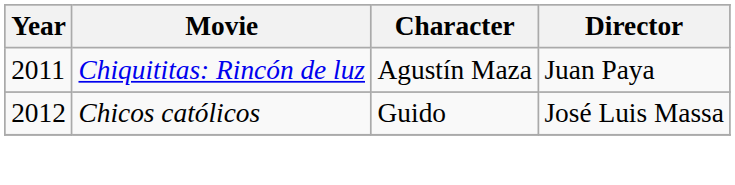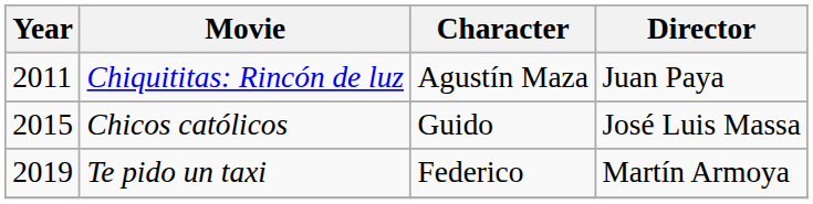Chicos católicos | Year: 2012 -> 2015
+ row: 2019 | Te pido un taxi | Federico | Martín Armoya
